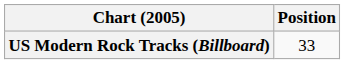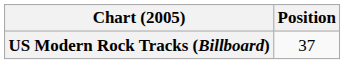US Modern Rock Tracks (Billboard) | Position: 33 -> 37
